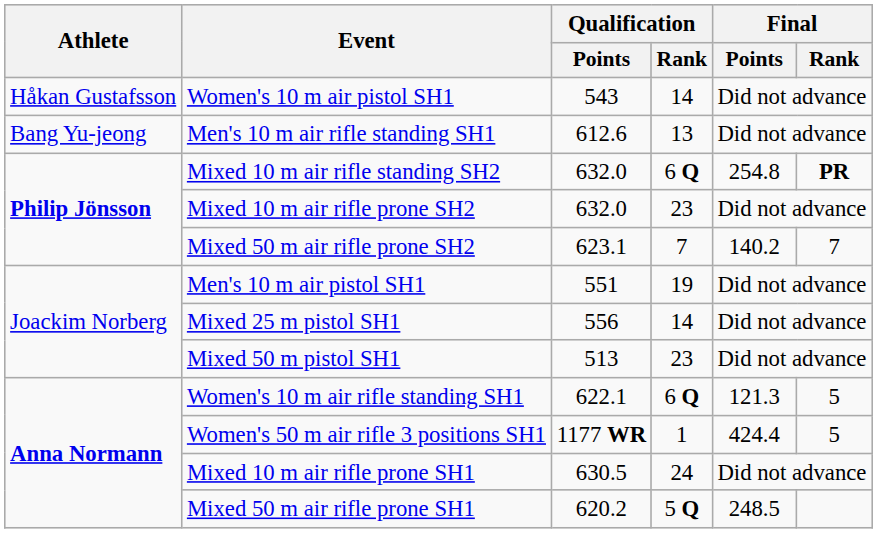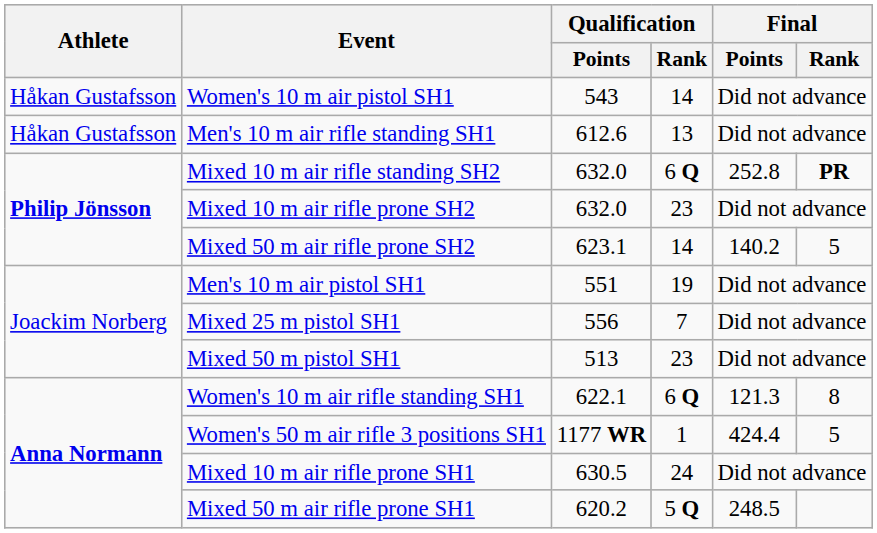Men's 10 m air rifle standing SH1 | Athlete: Bang Yu-jeong -> Håkan Gustafsson
Mixed 10 m air rifle standing SH2 | Final / Points: 254.8 -> 252.8
Mixed 50 m air rifle prone SH2 | Qualification / Rank: 7 -> 14
Mixed 50 m air rifle prone SH2 | Final / Rank: 7 -> 5
Mixed 25 m pistol SH1 | Qualification / Rank: 14 -> 7
Women's 10 m air rifle standing SH1 | Final / Rank: 5 -> 8
